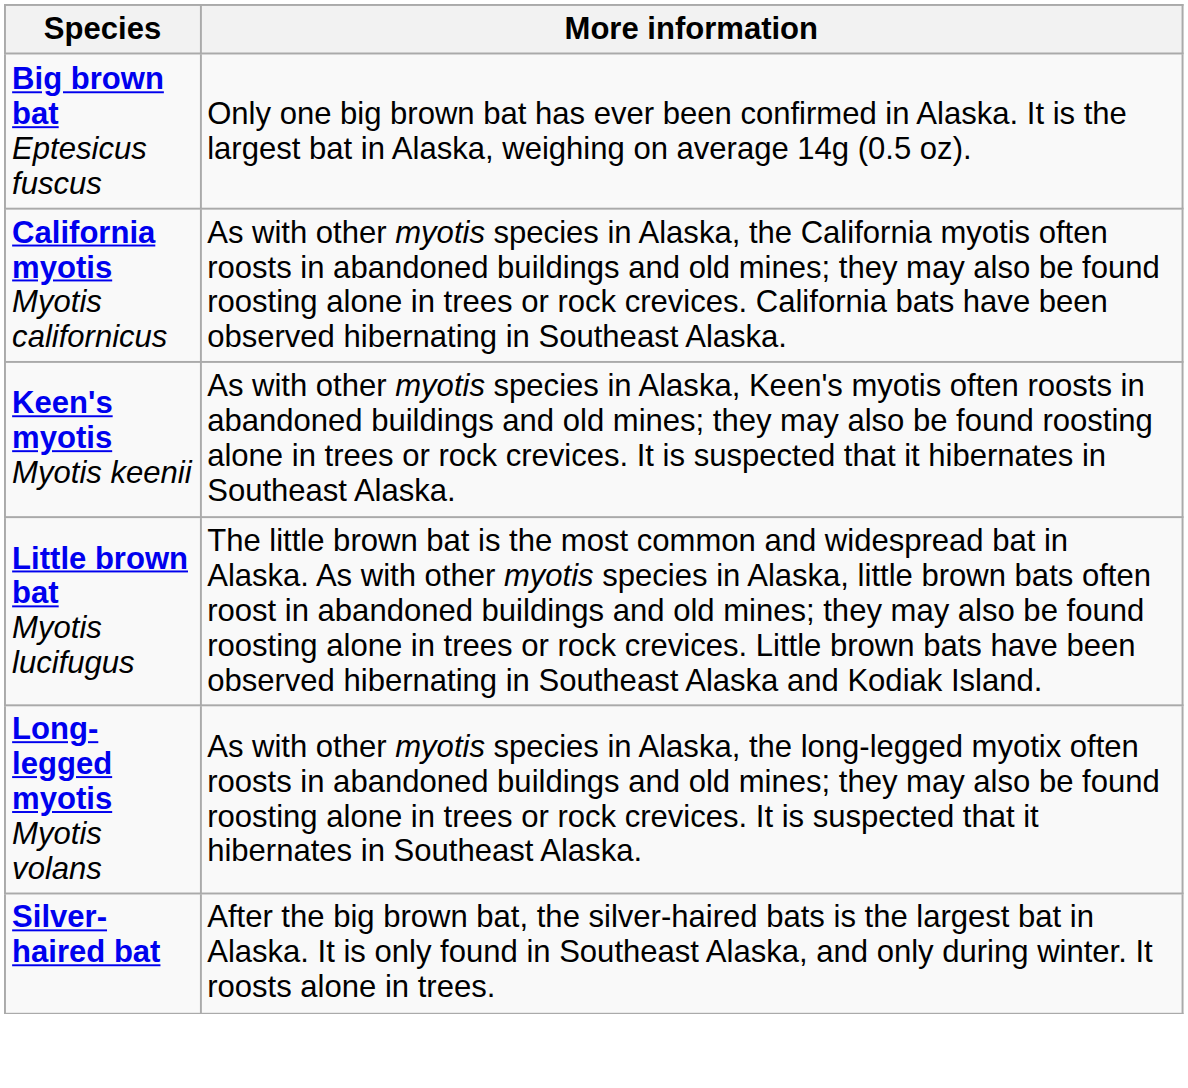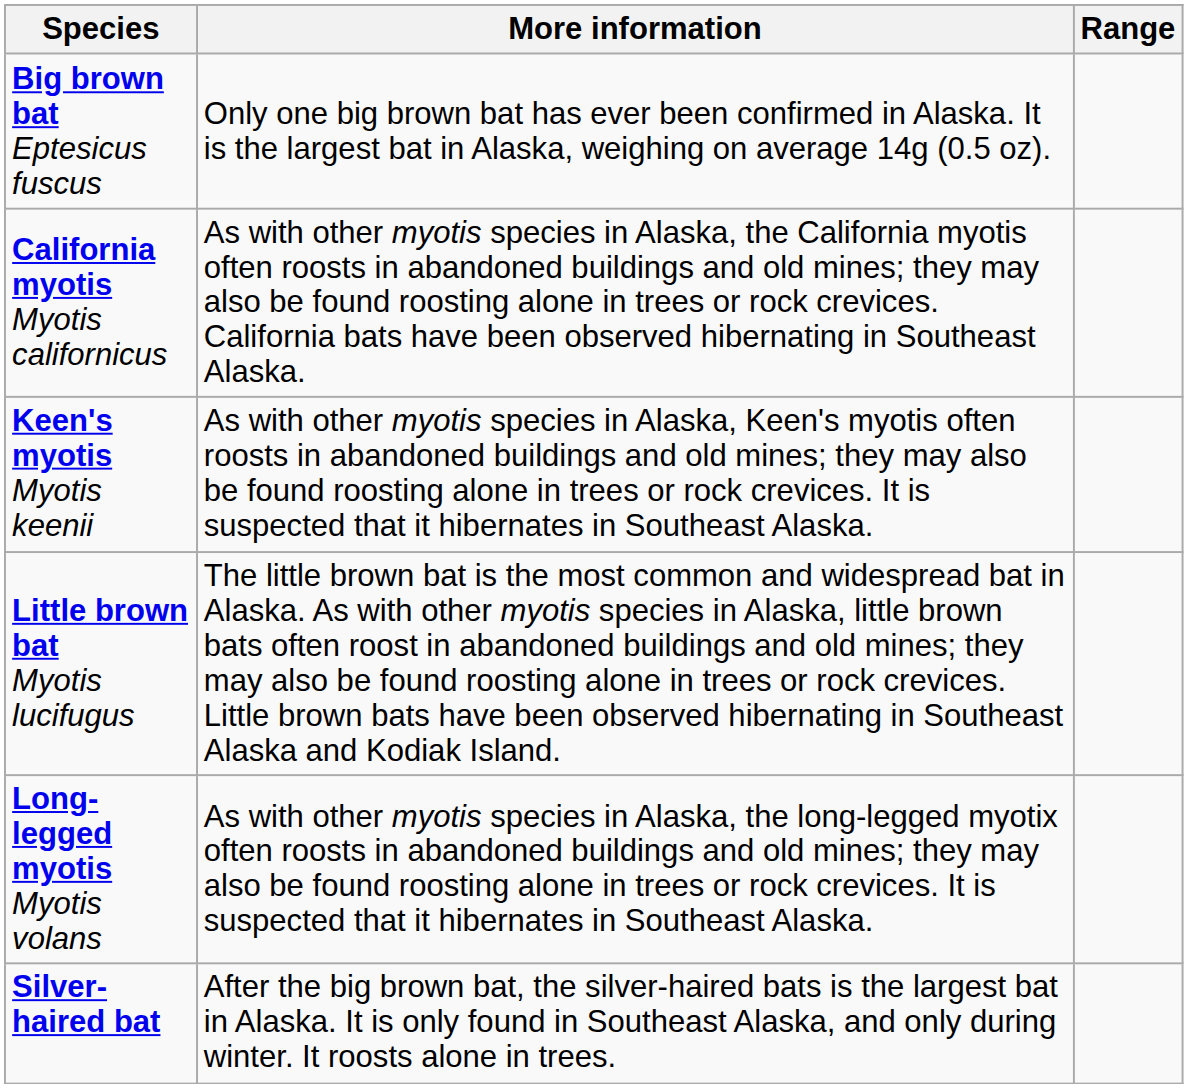+ column: Range
